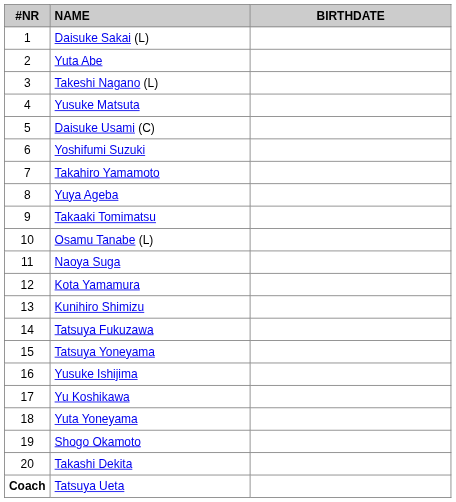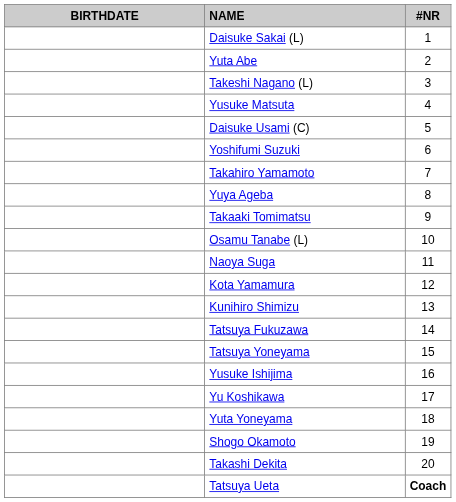columns swapped: #NR <-> BIRTHDATE
